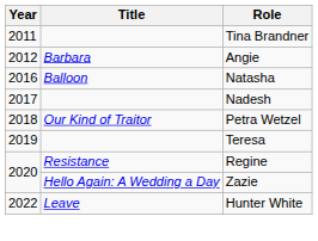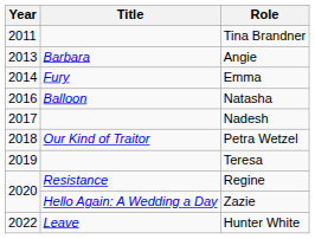Angie | Year: 2012 -> 2013
+ row: 2014 | Fury | Emma
